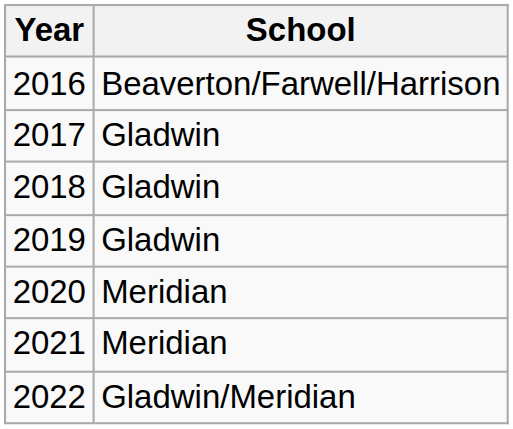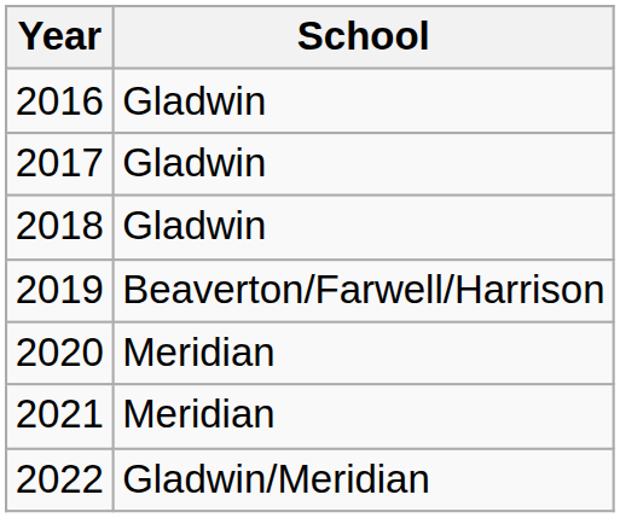2016 | School: Beaverton/Farwell/Harrison -> Gladwin
2019 | School: Gladwin -> Beaverton/Farwell/Harrison
